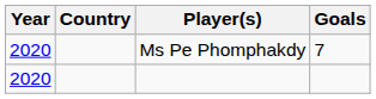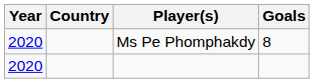Ms Pe Phomphakdy | Goals: 7 -> 8
